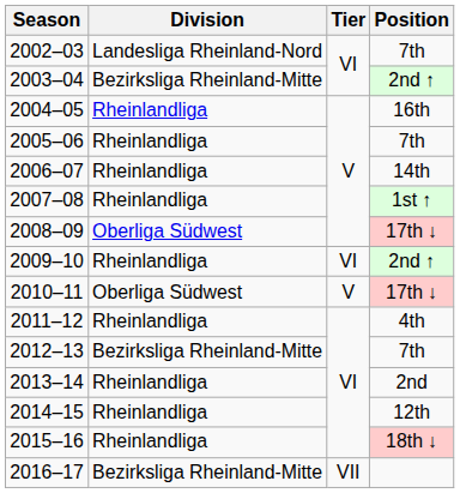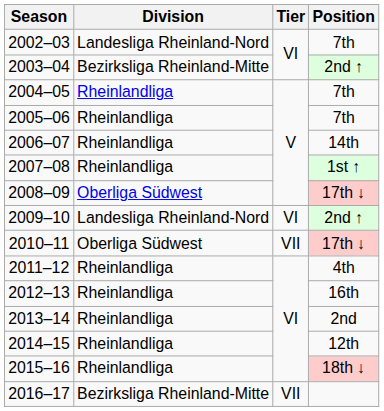2004–05 | Position: 16th -> 7th
2009–10 | Division: Rheinlandliga -> Landesliga Rheinland-Nord
2010–11 | Tier: V -> VII
2012–13 | Division: Bezirksliga Rheinland-Mitte -> Rheinlandliga
2012–13 | Position: 7th -> 16th
